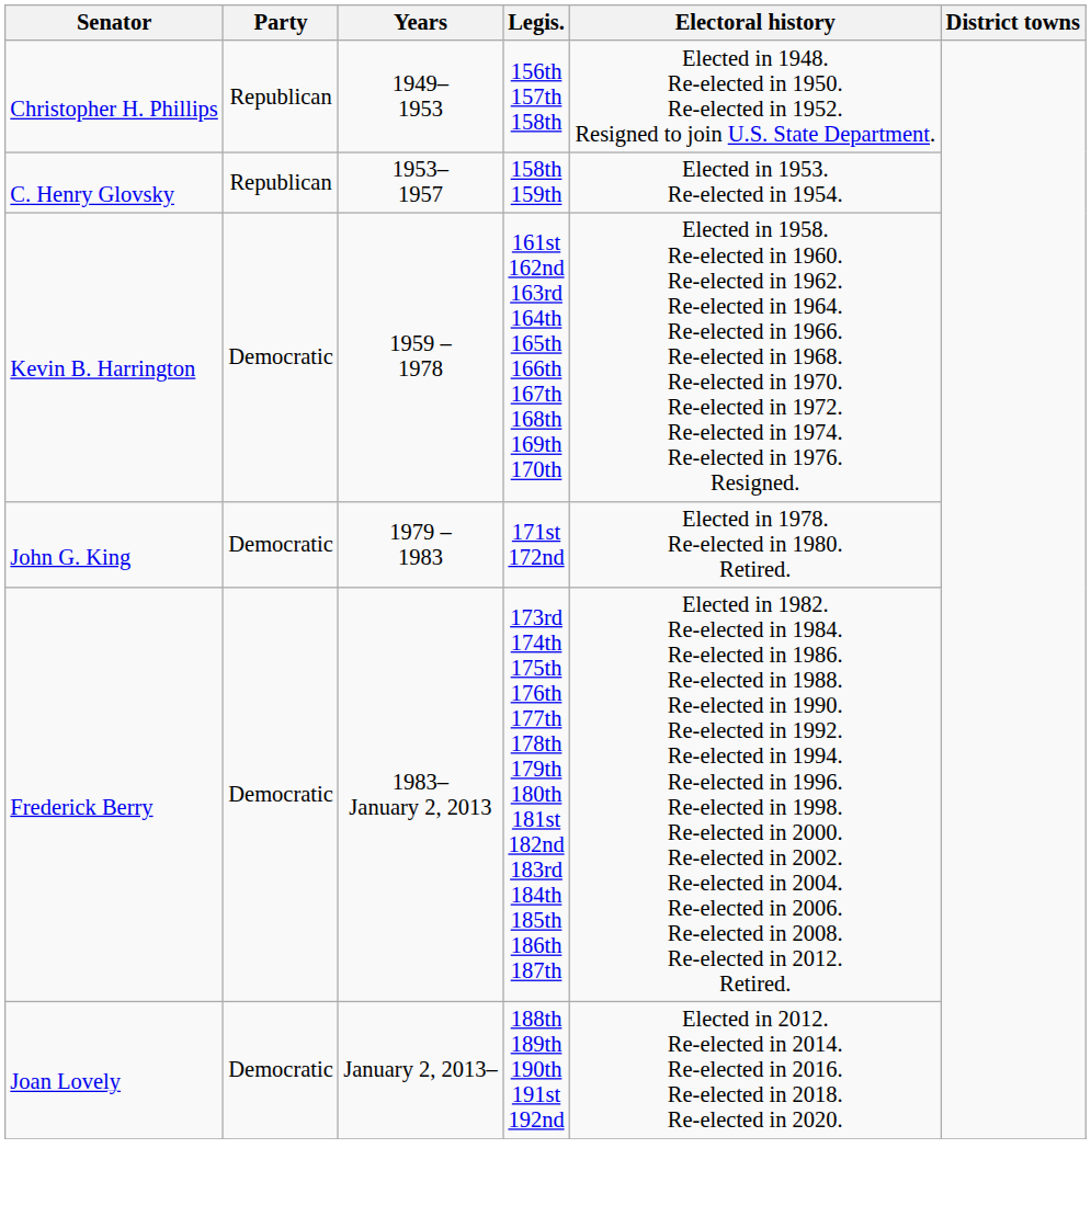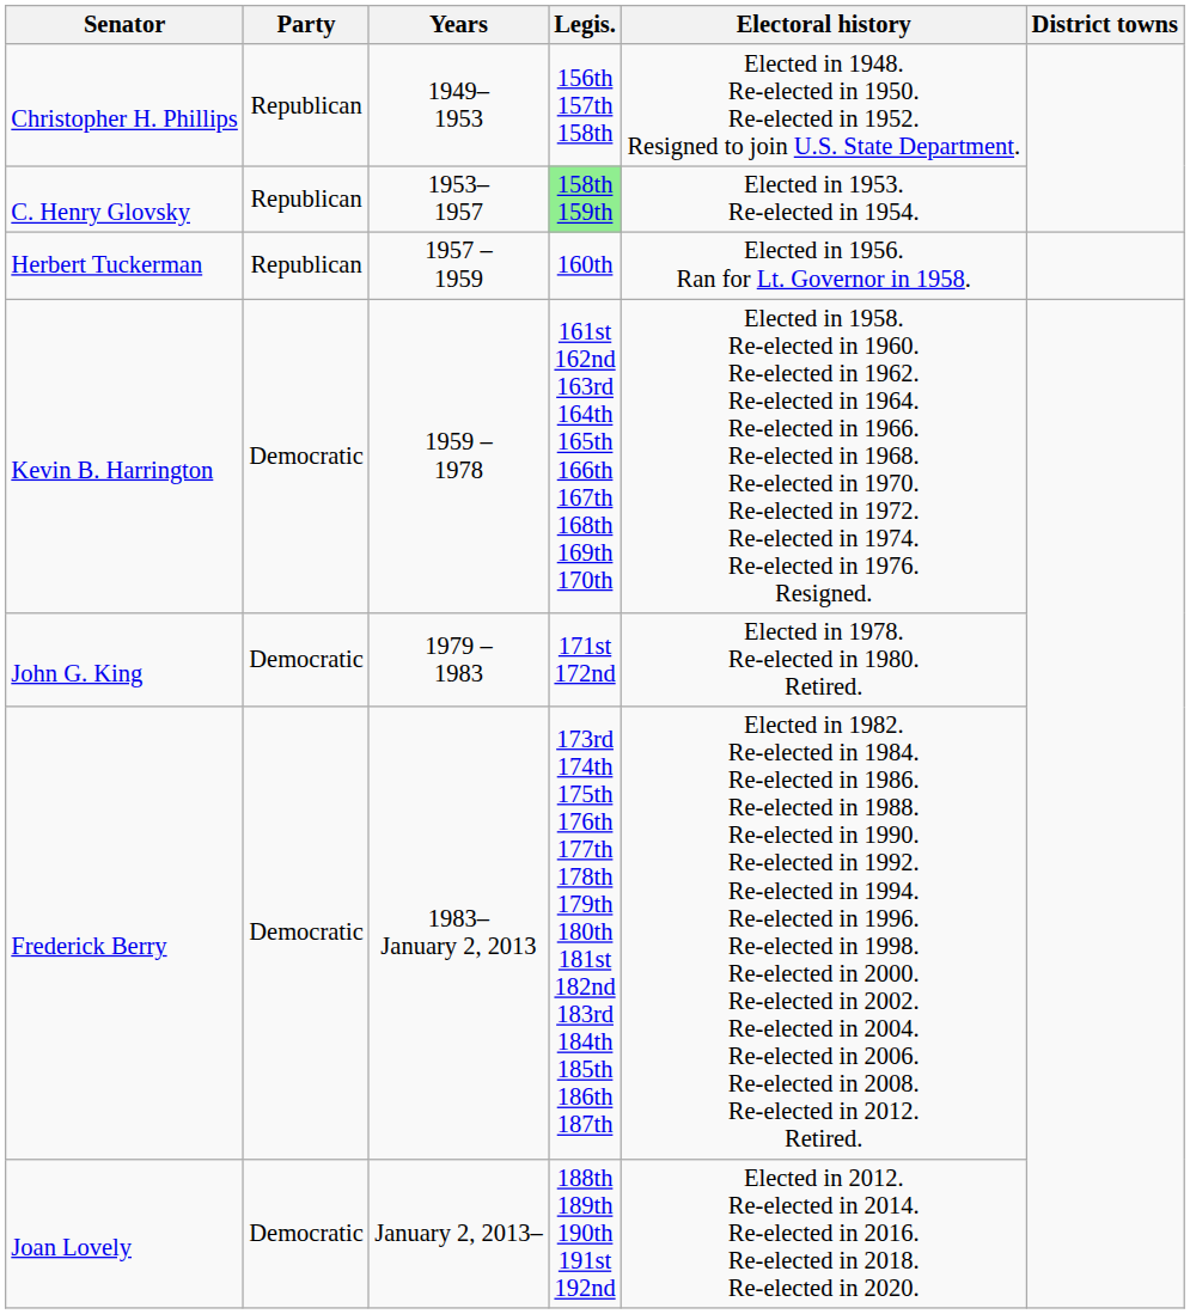C. Henry Glovsky | Legis.: no background -> lightgreen background
+ row: Herbert Tuckerman | Republican | 1957 – 1959 | 160th | Elected in 1956. Ran for Lt. Governor in 1958.
